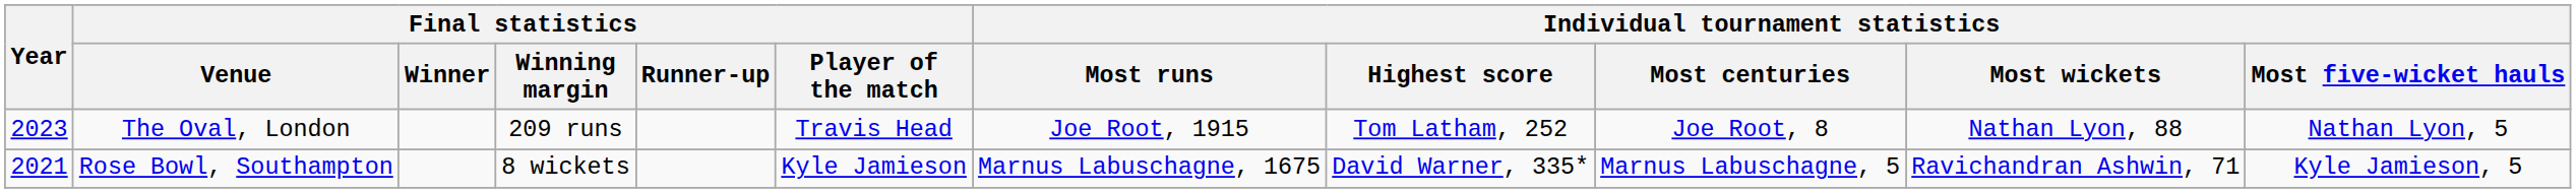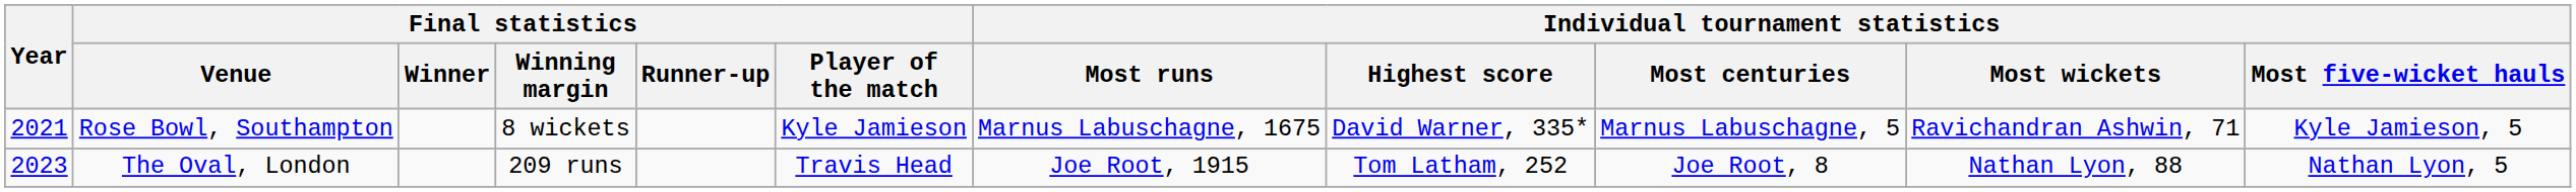rows swapped: Rose Bowl, Southampton <-> The Oval, London
